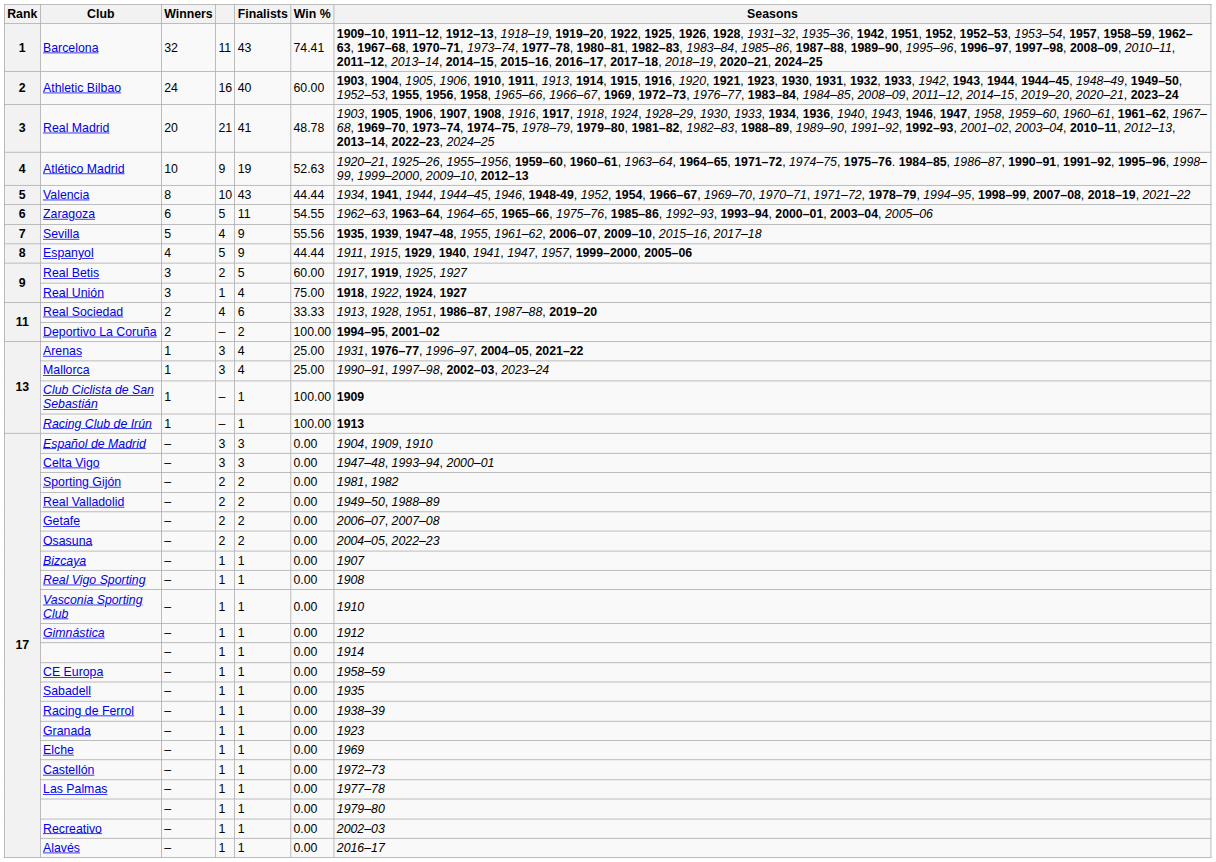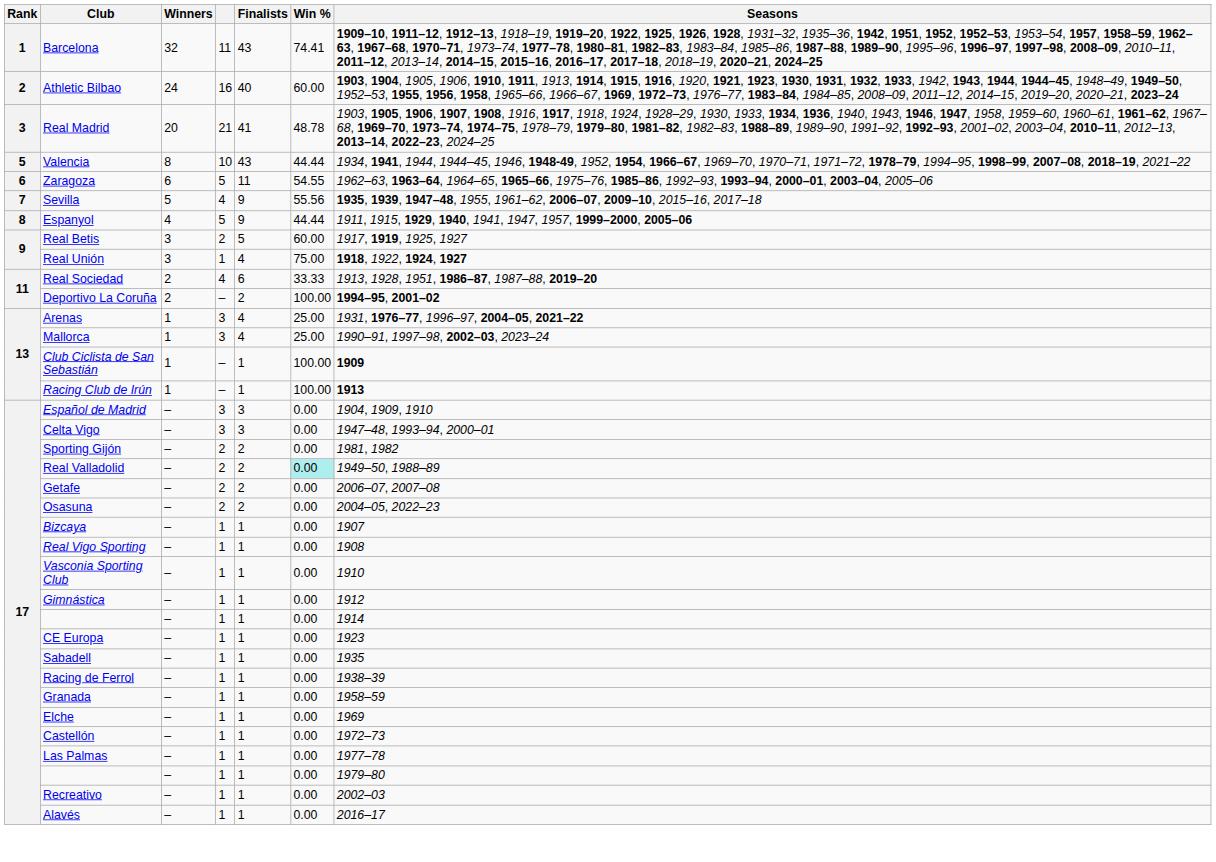- row: 4 | Atlético Madrid | 10 | 9 | 19 | 52.63 | 1920–21, 1925–26, 1955–1956, 1959–60, 1960–61, 1963–64, 1964–65, 1971–72, 1974–75, 1975–76. 1984–85, 1986–87, 1990–91, 1991–92, 1995–96, 1998–99, 1999–2000, 2009–10, 2012–13
Real Valladolid | Win %: no background -> paleturquoise background
CE Europa | Seasons: 1958–59 -> 1923
Granada | Seasons: 1923 -> 1958–59
